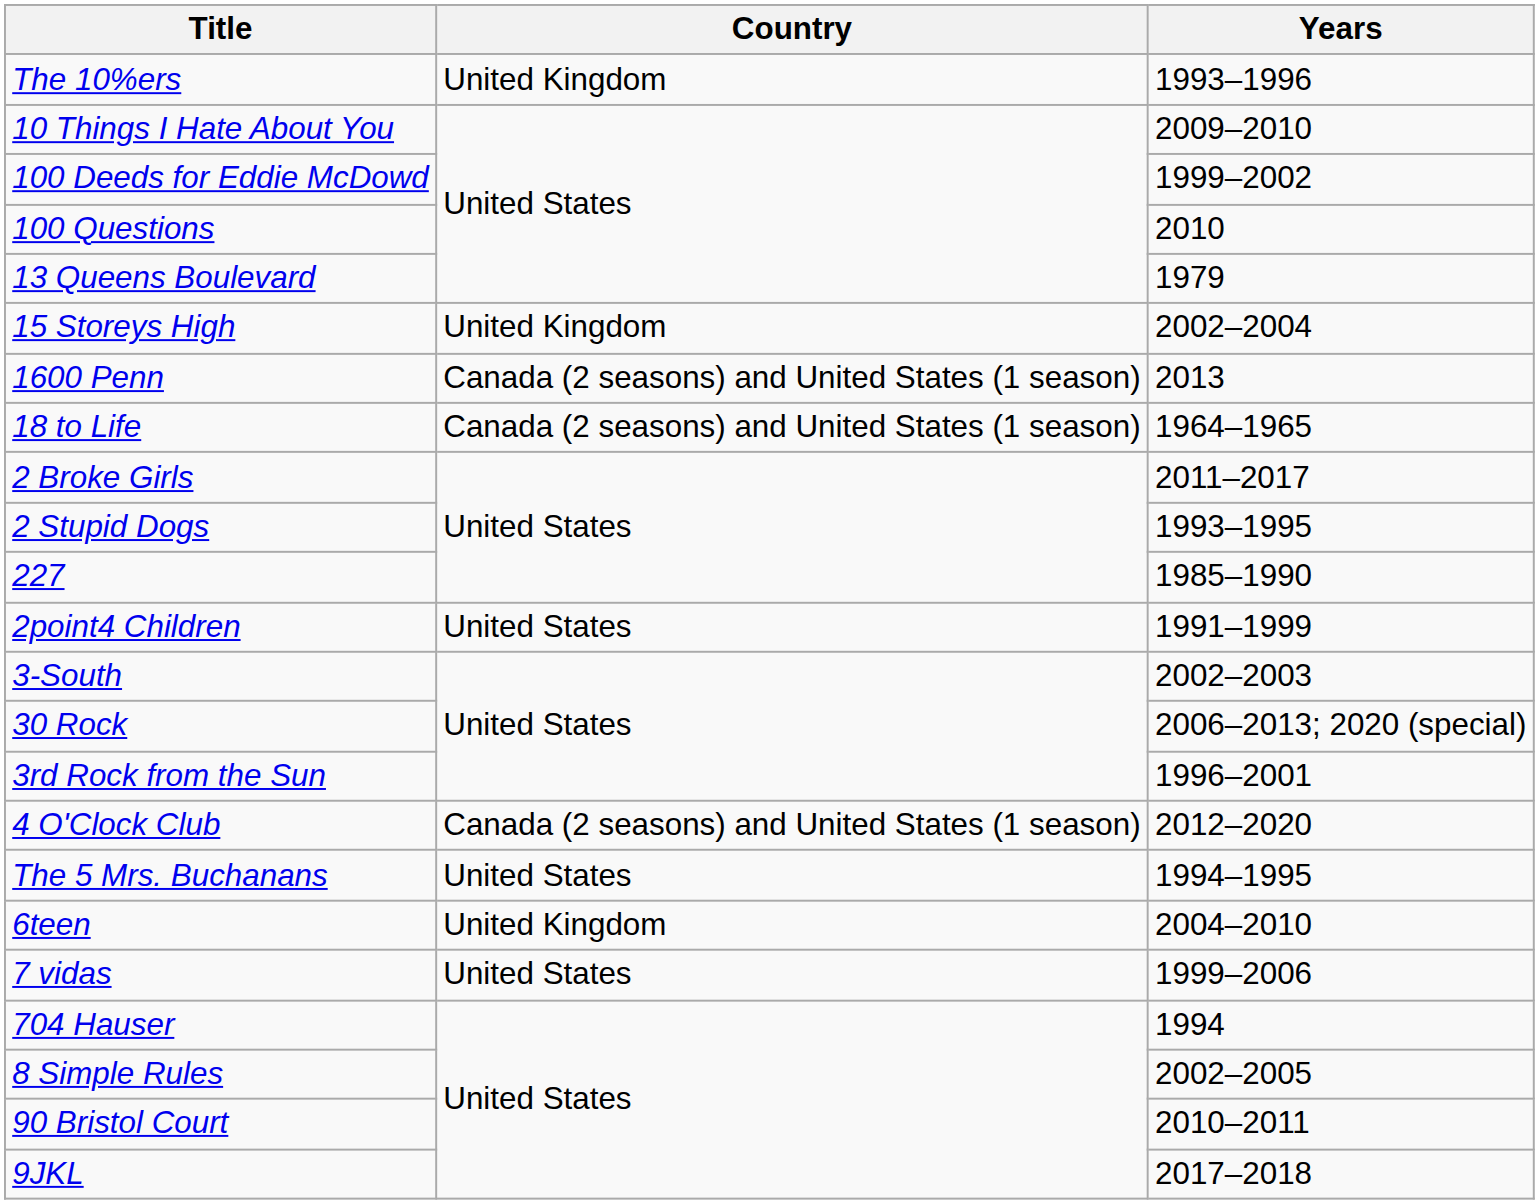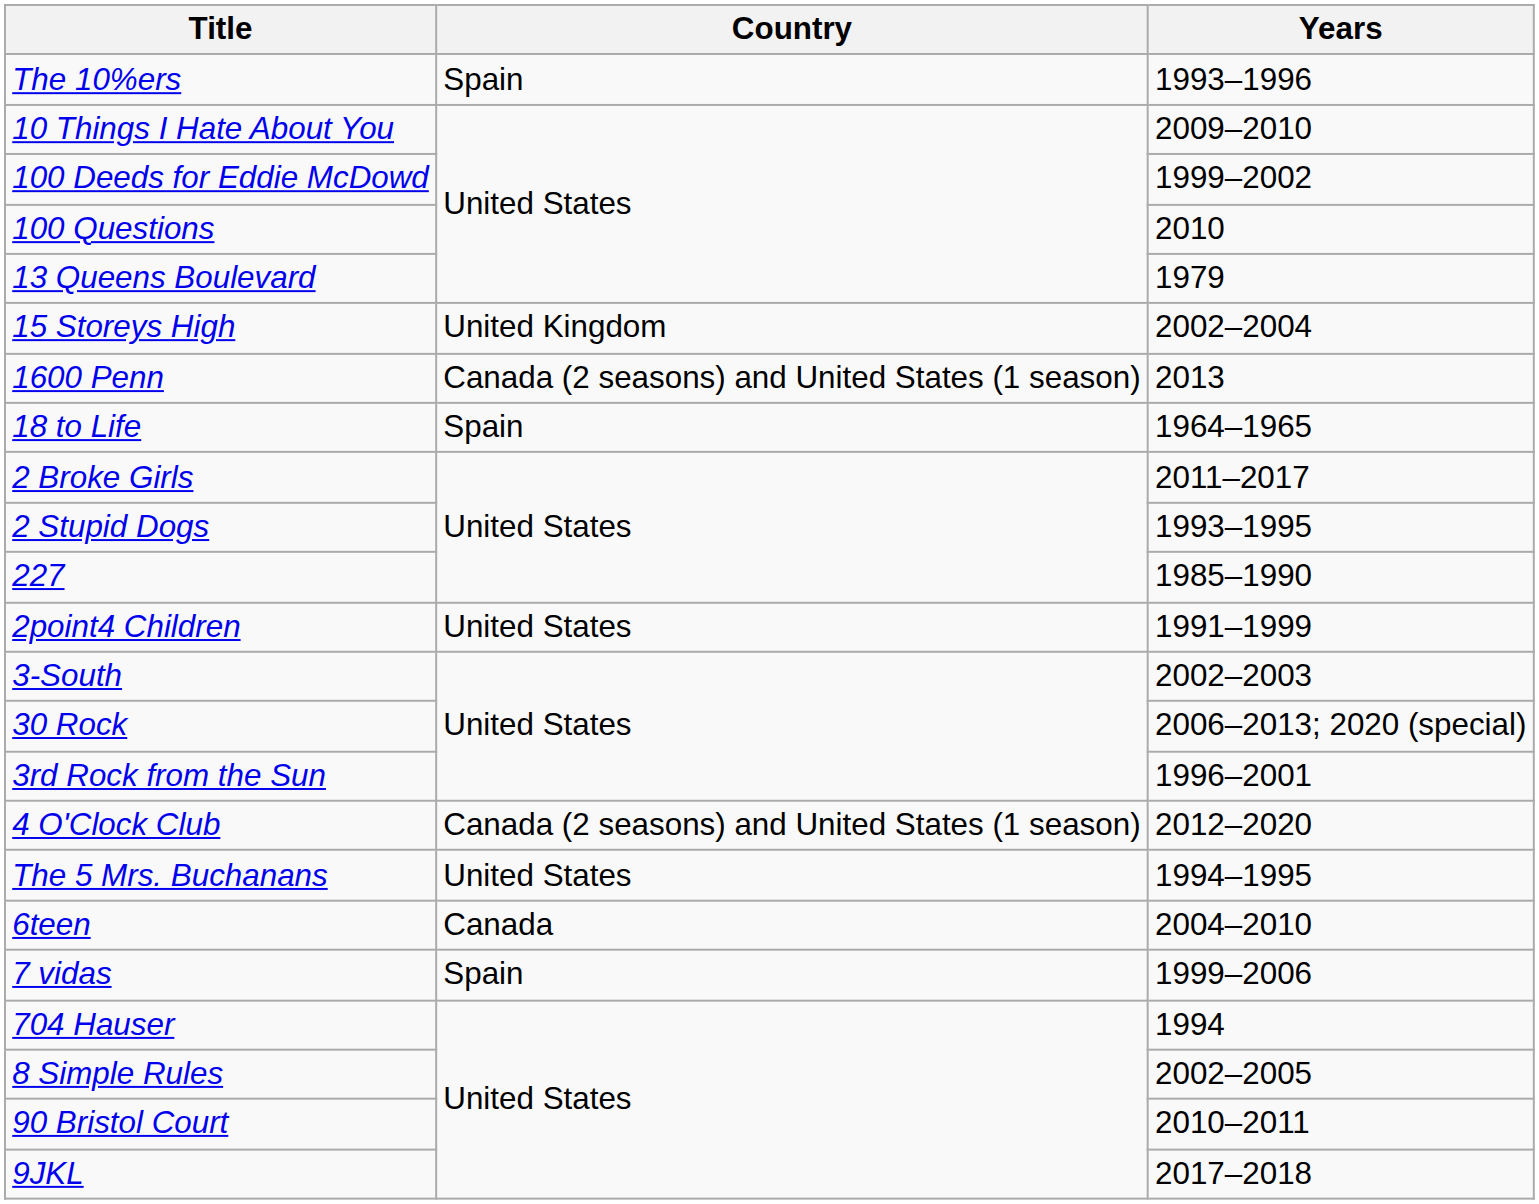The 10%ers | Country: United Kingdom -> Spain
18 to Life | Country: Canada (2 seasons) and United States (1 season) -> Spain
6teen | Country: United Kingdom -> Canada
7 vidas | Country: United States -> Spain
